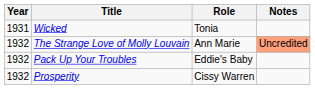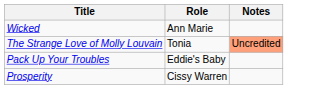- column: Year | 1931 | 1932 | 1932 | 1932
Wicked | Role: Tonia -> Ann Marie
The Strange Love of Molly Louvain | Role: Ann Marie -> Tonia
